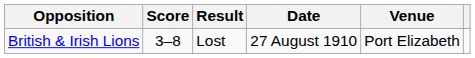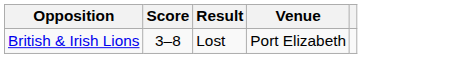- column: Date | 27 August 1910
